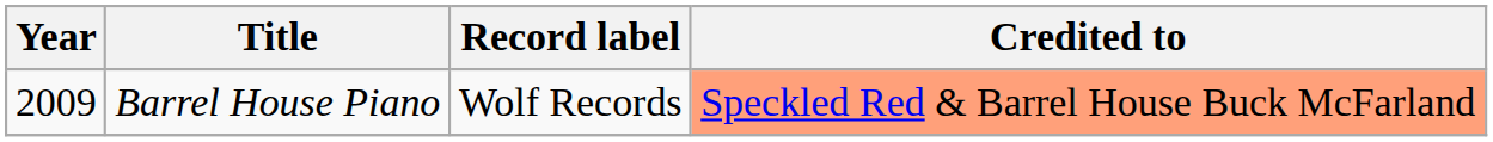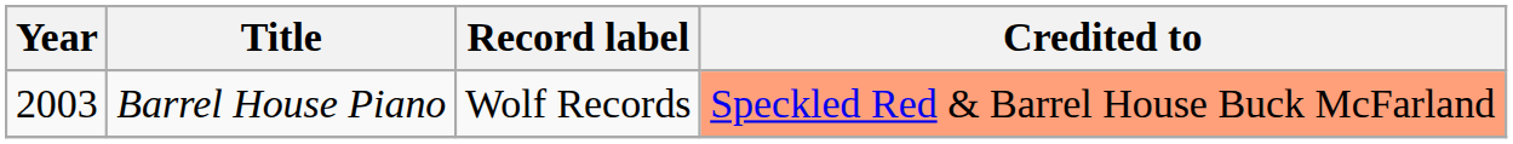Barrel House Piano | Year: 2009 -> 2003
